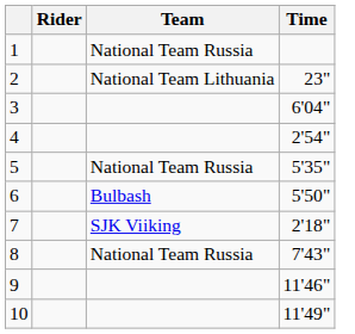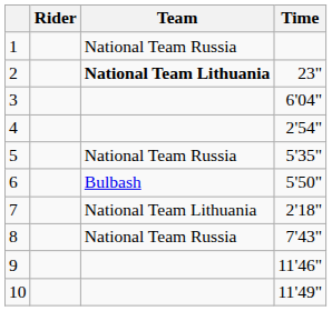2 | Team: normal -> bold
7 | Team: SJK Viiking -> National Team Lithuania
